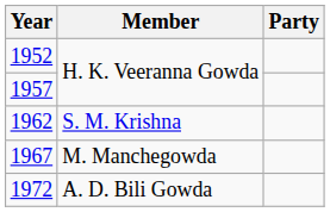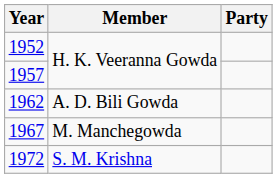1962 | Member: S. M. Krishna -> A. D. Bili Gowda
1972 | Member: A. D. Bili Gowda -> S. M. Krishna
